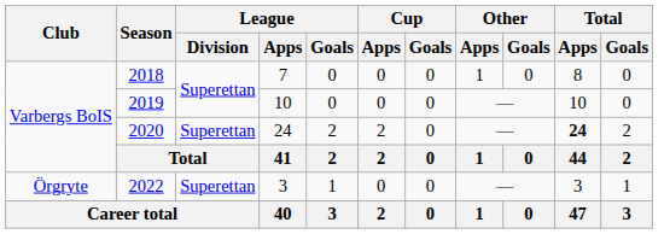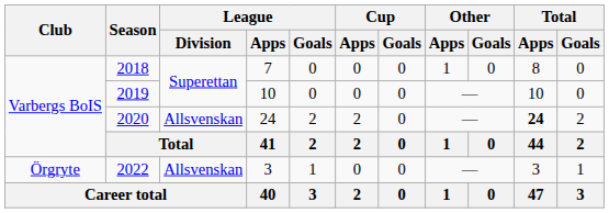2020 | League / Division: Superettan -> Allsvenskan
2022 | League / Division: Superettan -> Allsvenskan
